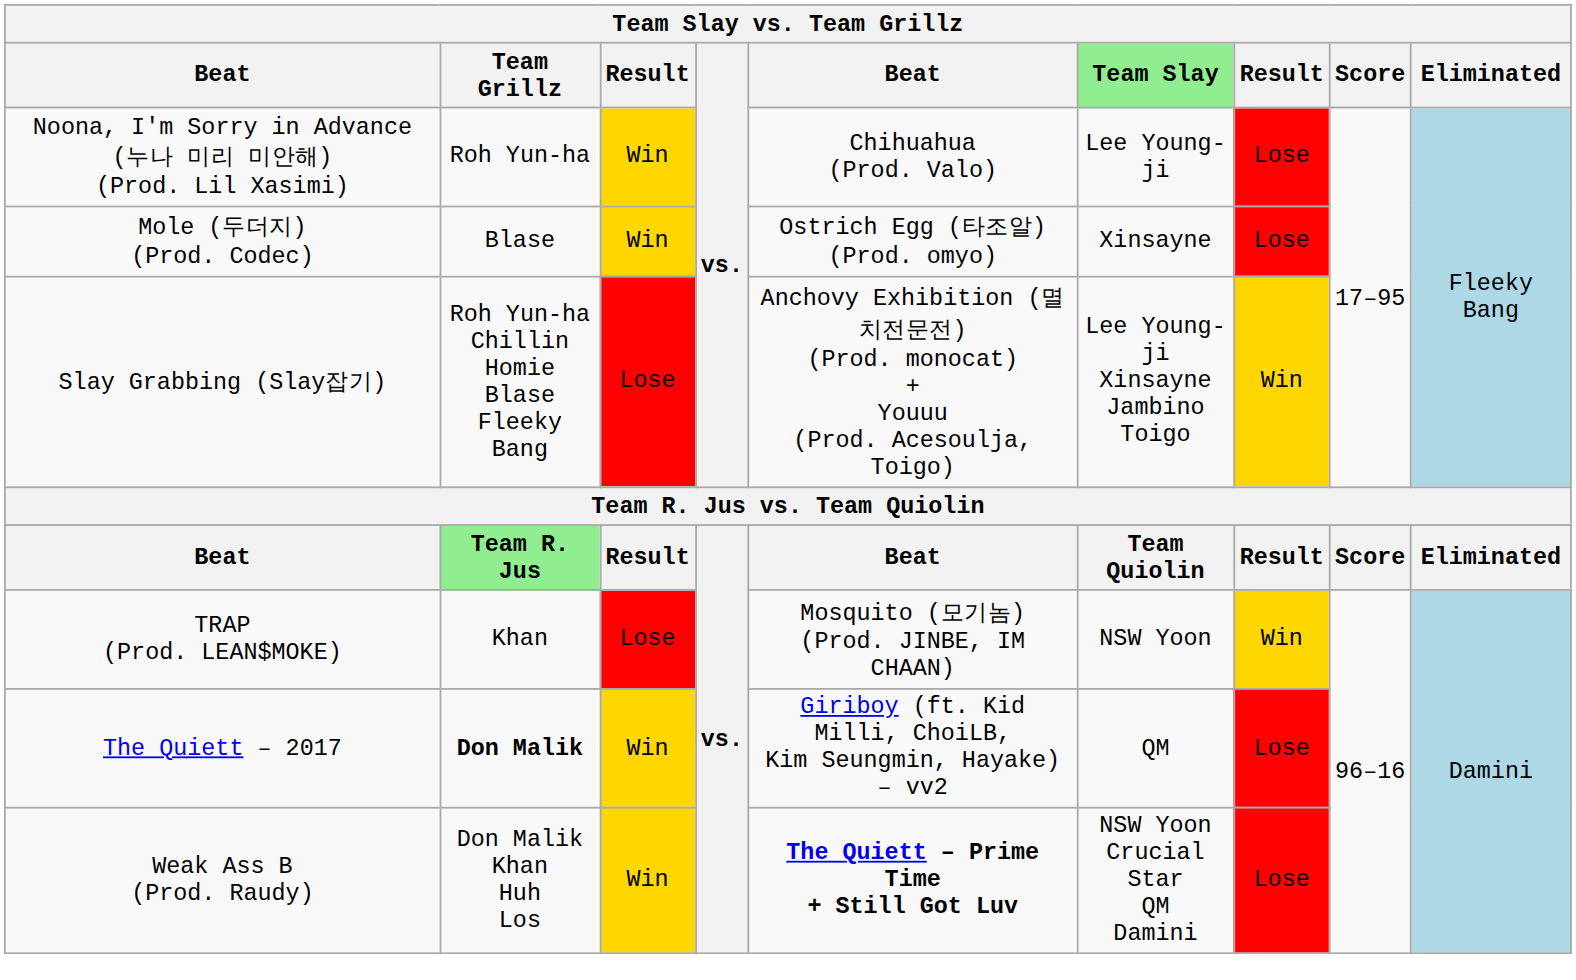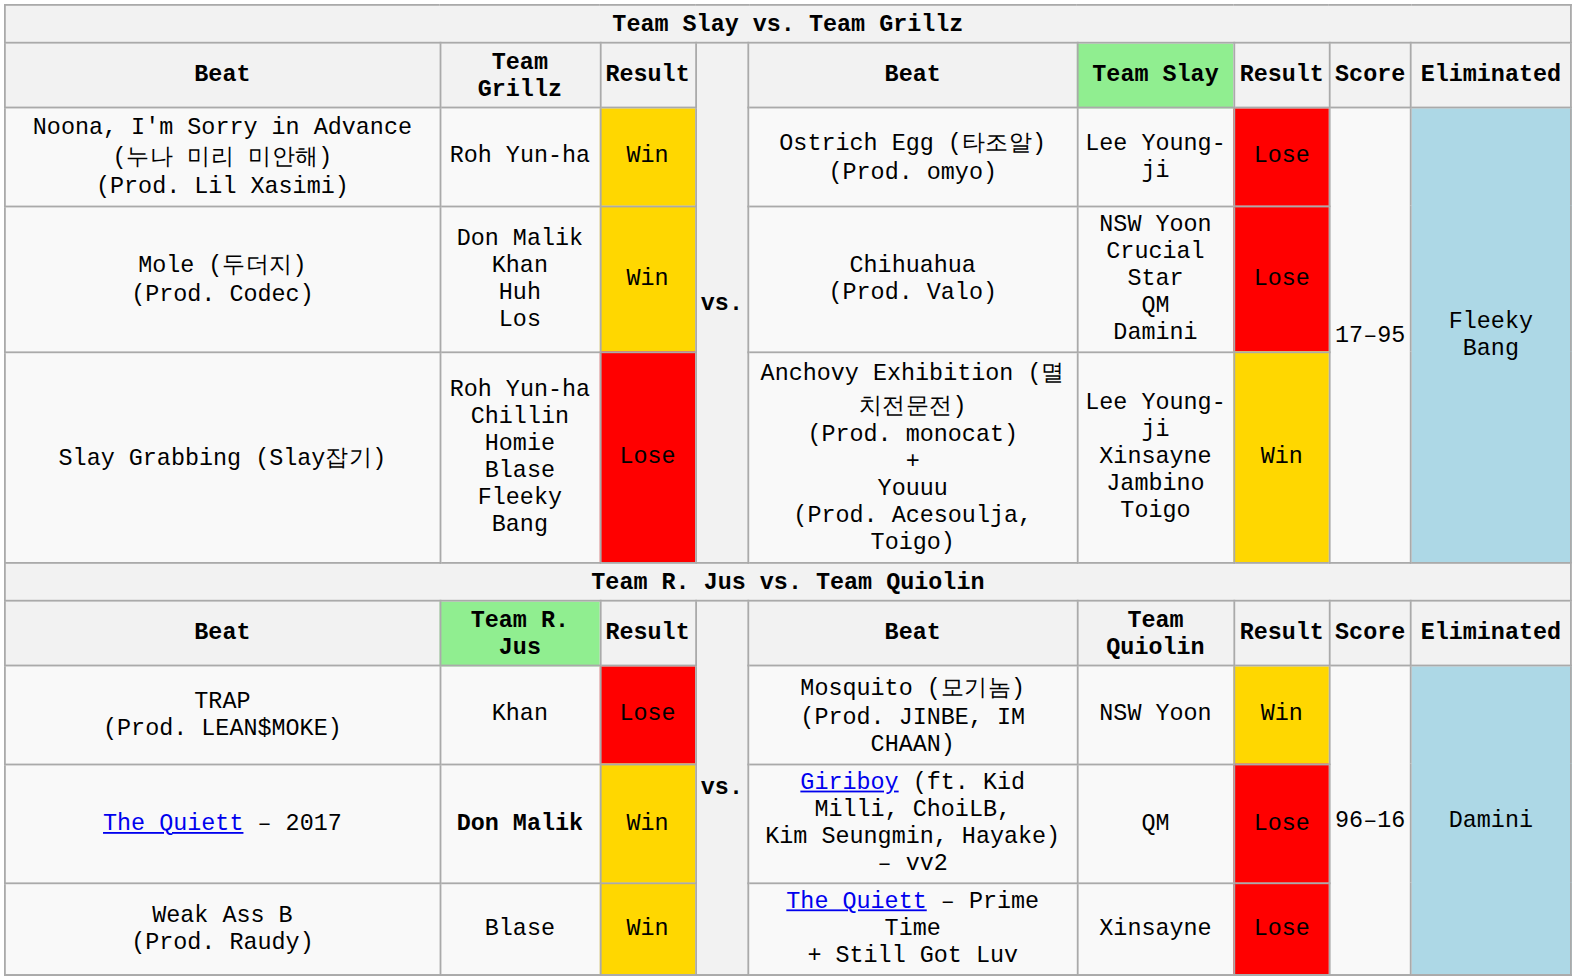Noona, I'm Sorry in Advance (누나 미리 미안해) (Prod. Lil Xasimi) | column 5: Chihuahua (Prod. Valo) -> Ostrich Egg (타조알) (Prod. omyo)
Mole (두더지) (Prod. Codec) | Team Grillz: Blase -> Don Malik Khan Huh Los
Mole (두더지) (Prod. Codec) | column 5: Ostrich Egg (타조알) (Prod. omyo) -> Chihuahua (Prod. Valo)
Mole (두더지) (Prod. Codec) | Team Slay: Xinsayne -> NSW Yoon Crucial Star QM Damini
Weak Ass B (Prod. Raudy) | Team Grillz: Don Malik Khan Huh Los -> Blase
Weak Ass B (Prod. Raudy) | column 5: bold -> normal
Weak Ass B (Prod. Raudy) | Team Slay: NSW Yoon Crucial Star QM Damini -> Xinsayne
